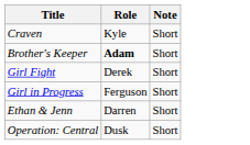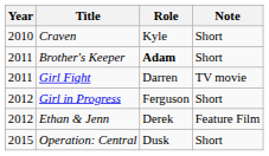+ column: Year | 2010 | 2011 | 2011 | 2012 | 2012 | 2015
Girl Fight | Role: Derek -> Darren
Girl Fight | Note: Short -> TV movie
Ethan & Jenn | Role: Darren -> Derek
Ethan & Jenn | Note: Short -> Feature Film
